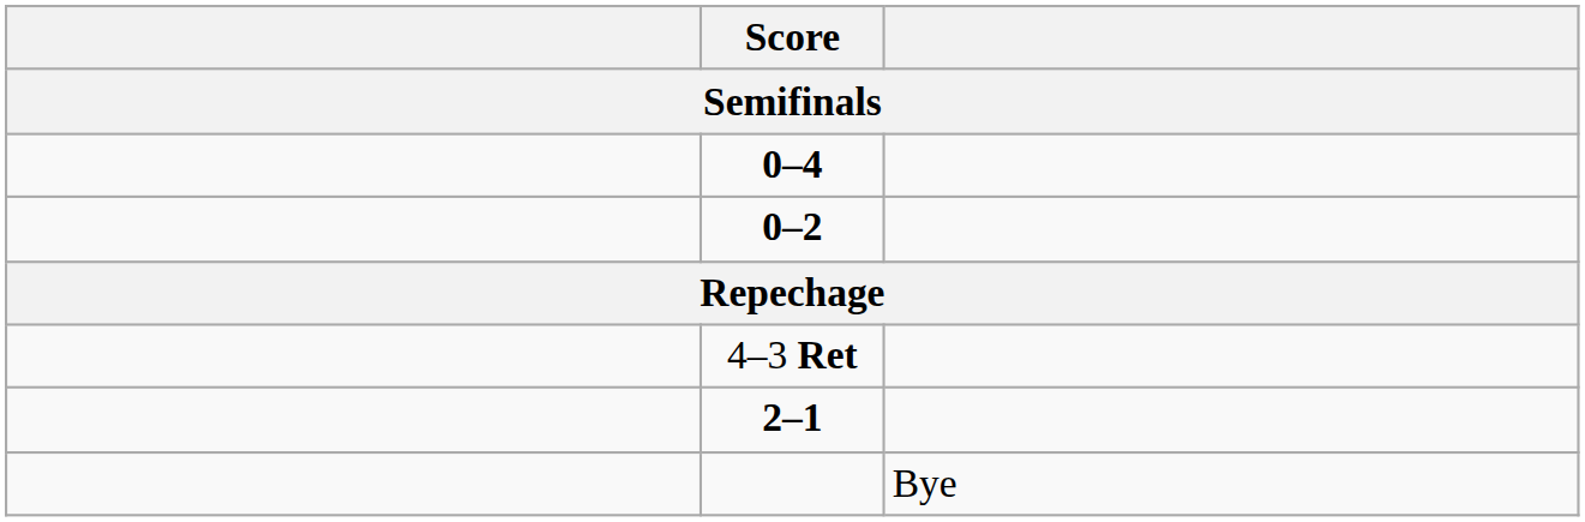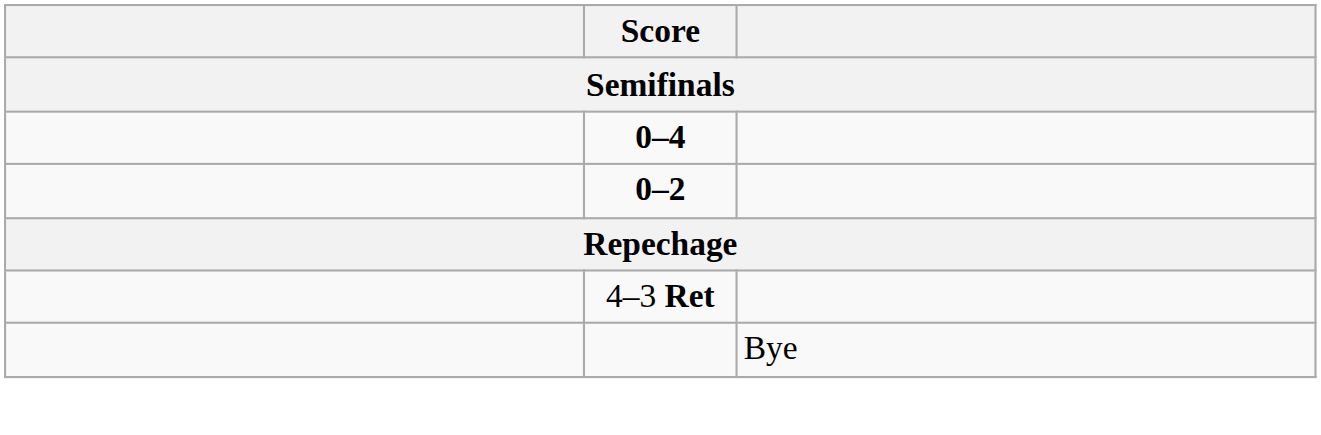- row: 2–1
